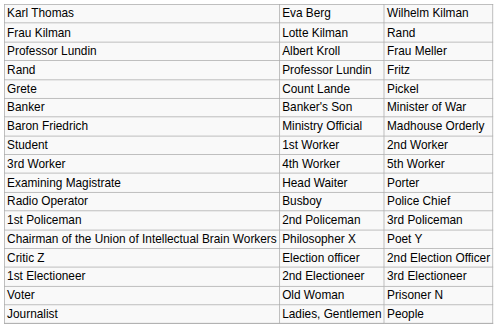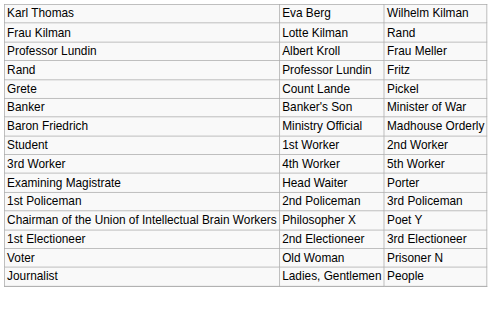- row: Radio Operator | Busboy | Police Chief
- row: Critic Z | Election officer | 2nd Election Officer
